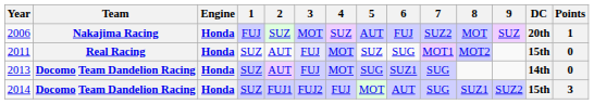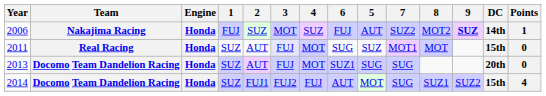columns swapped: 5 <-> 6
2006 | 8: MOT -> MOT2
2006 | 9: normal -> bold
2006 | DC: 20th -> 14th
2011 | 8: MOT2 -> MOT
2013 | DC: 14th -> 20th
2014 | Points: 3 -> 4
